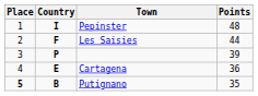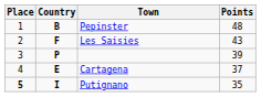Pepinster | Country: I -> B
Les Saisies | Points: 44 -> 43
Cartagena | Points: 36 -> 37
Putignano | Country: B -> I
